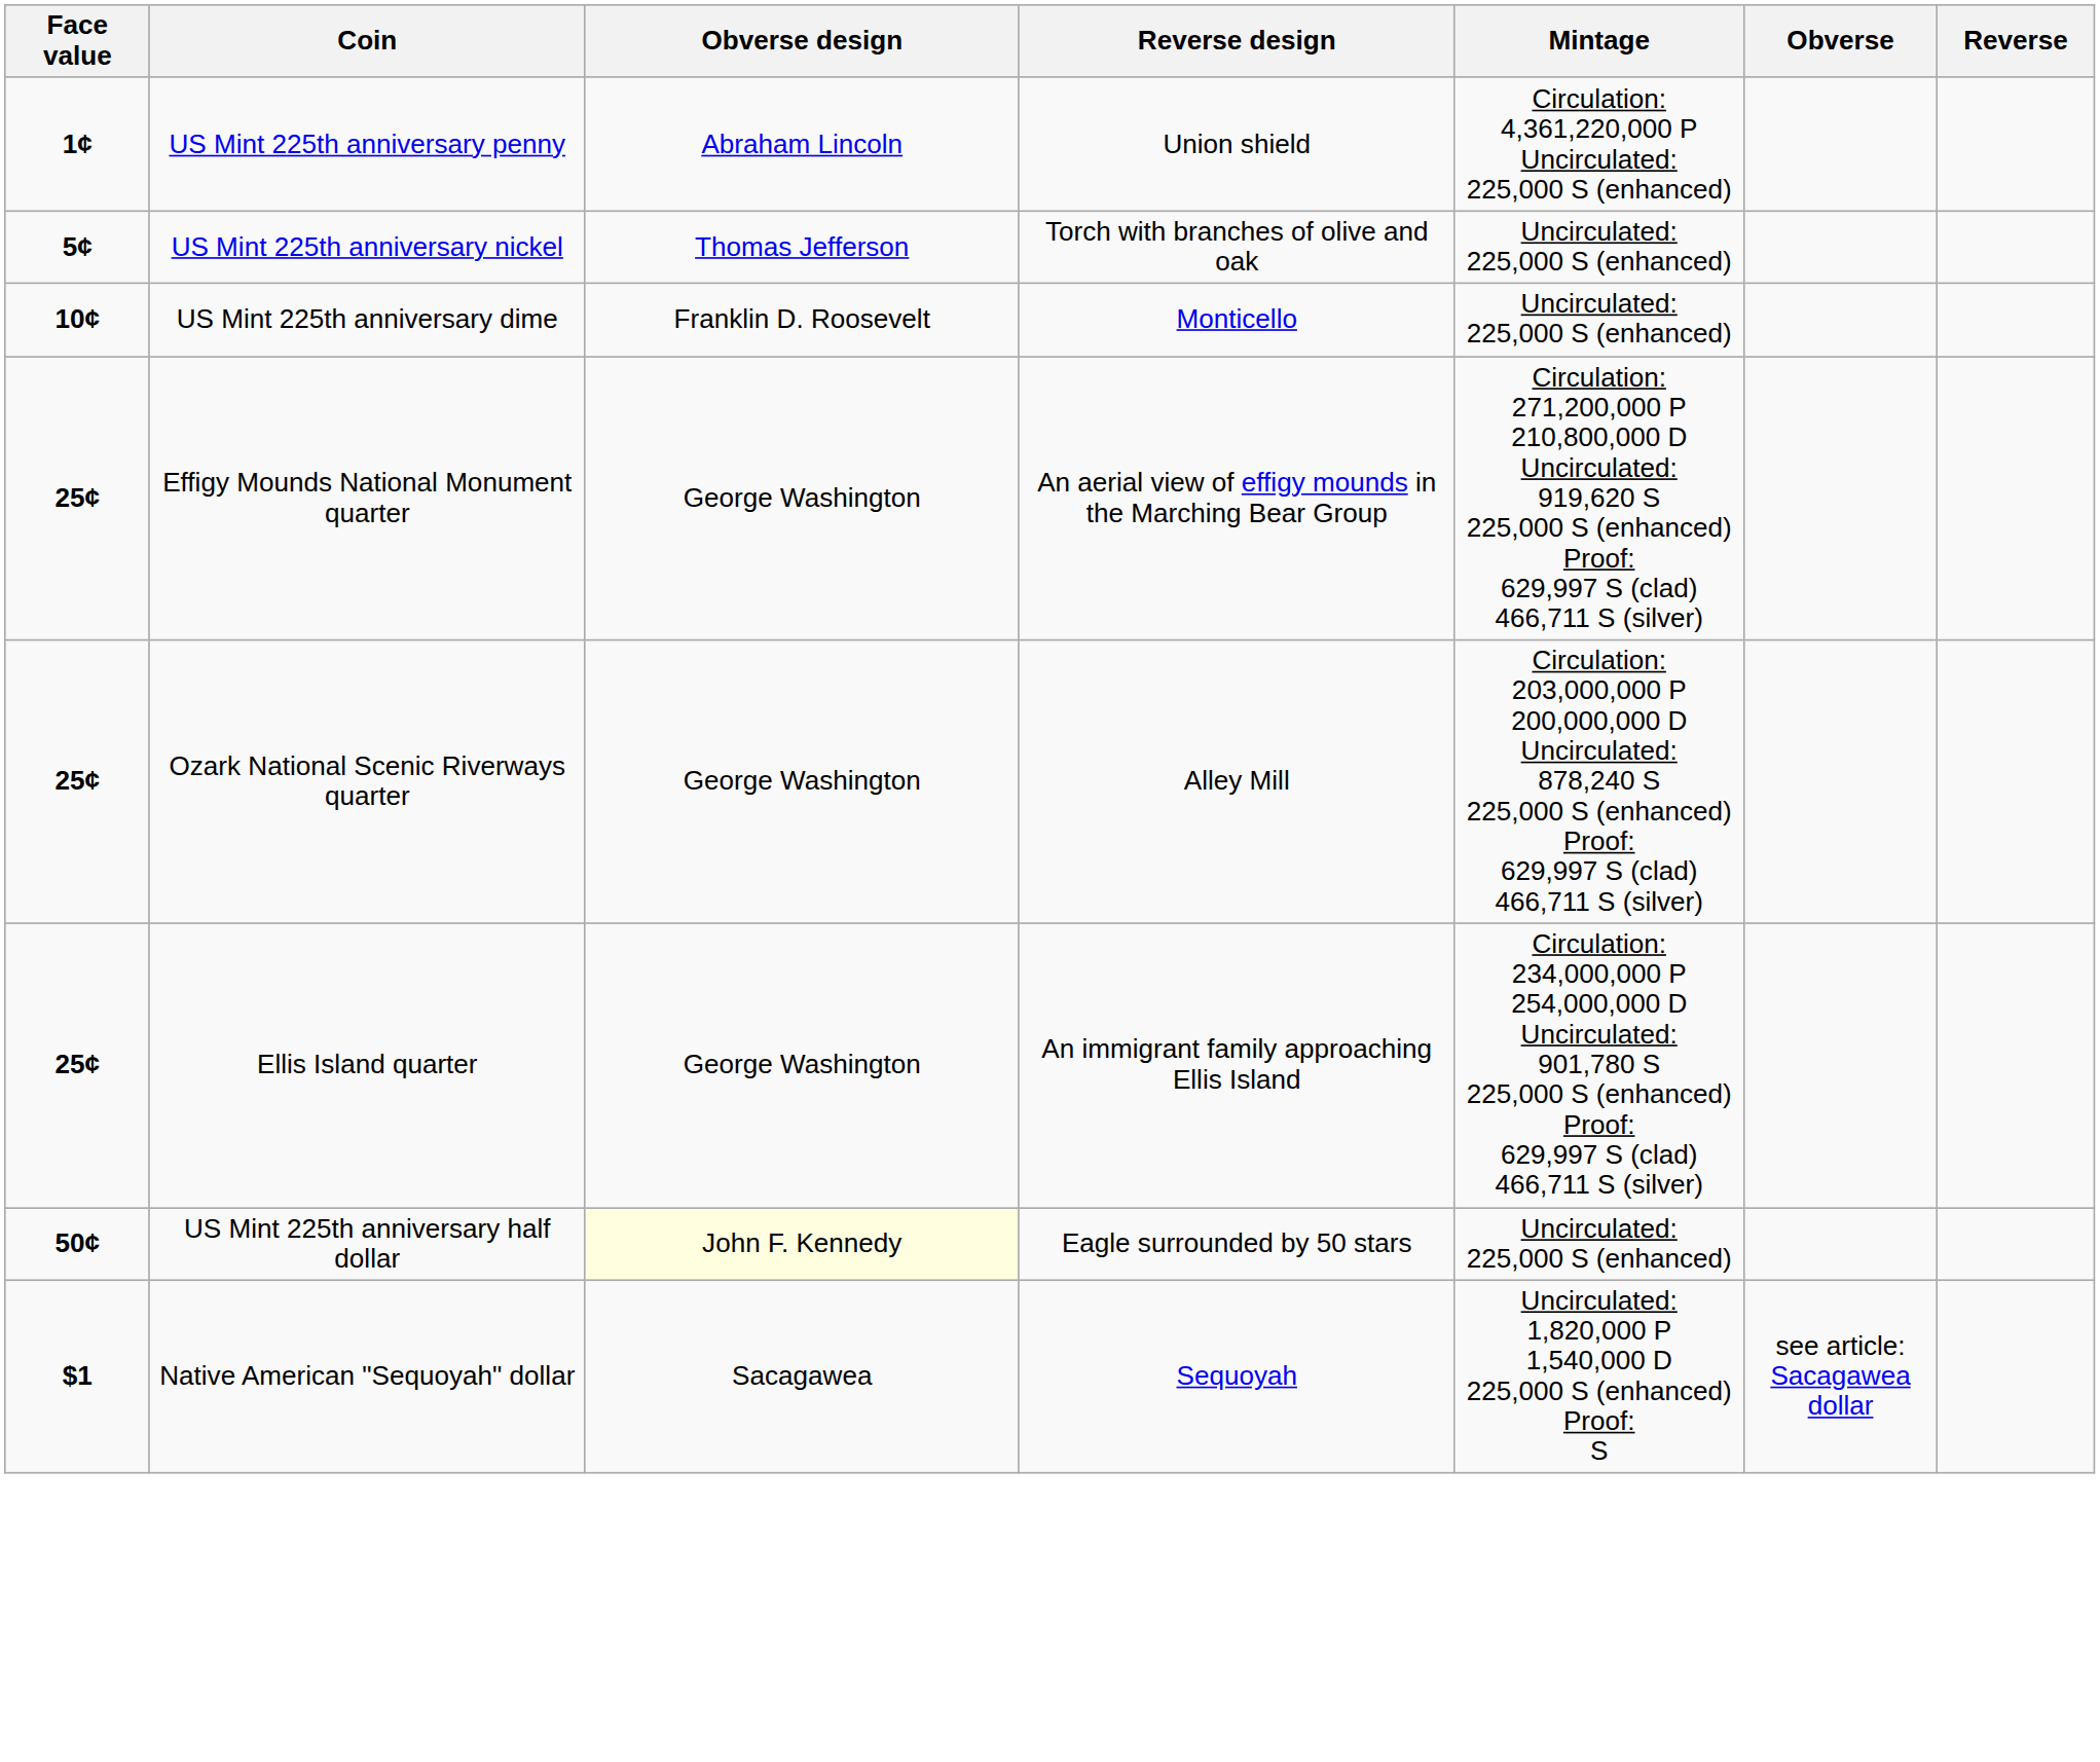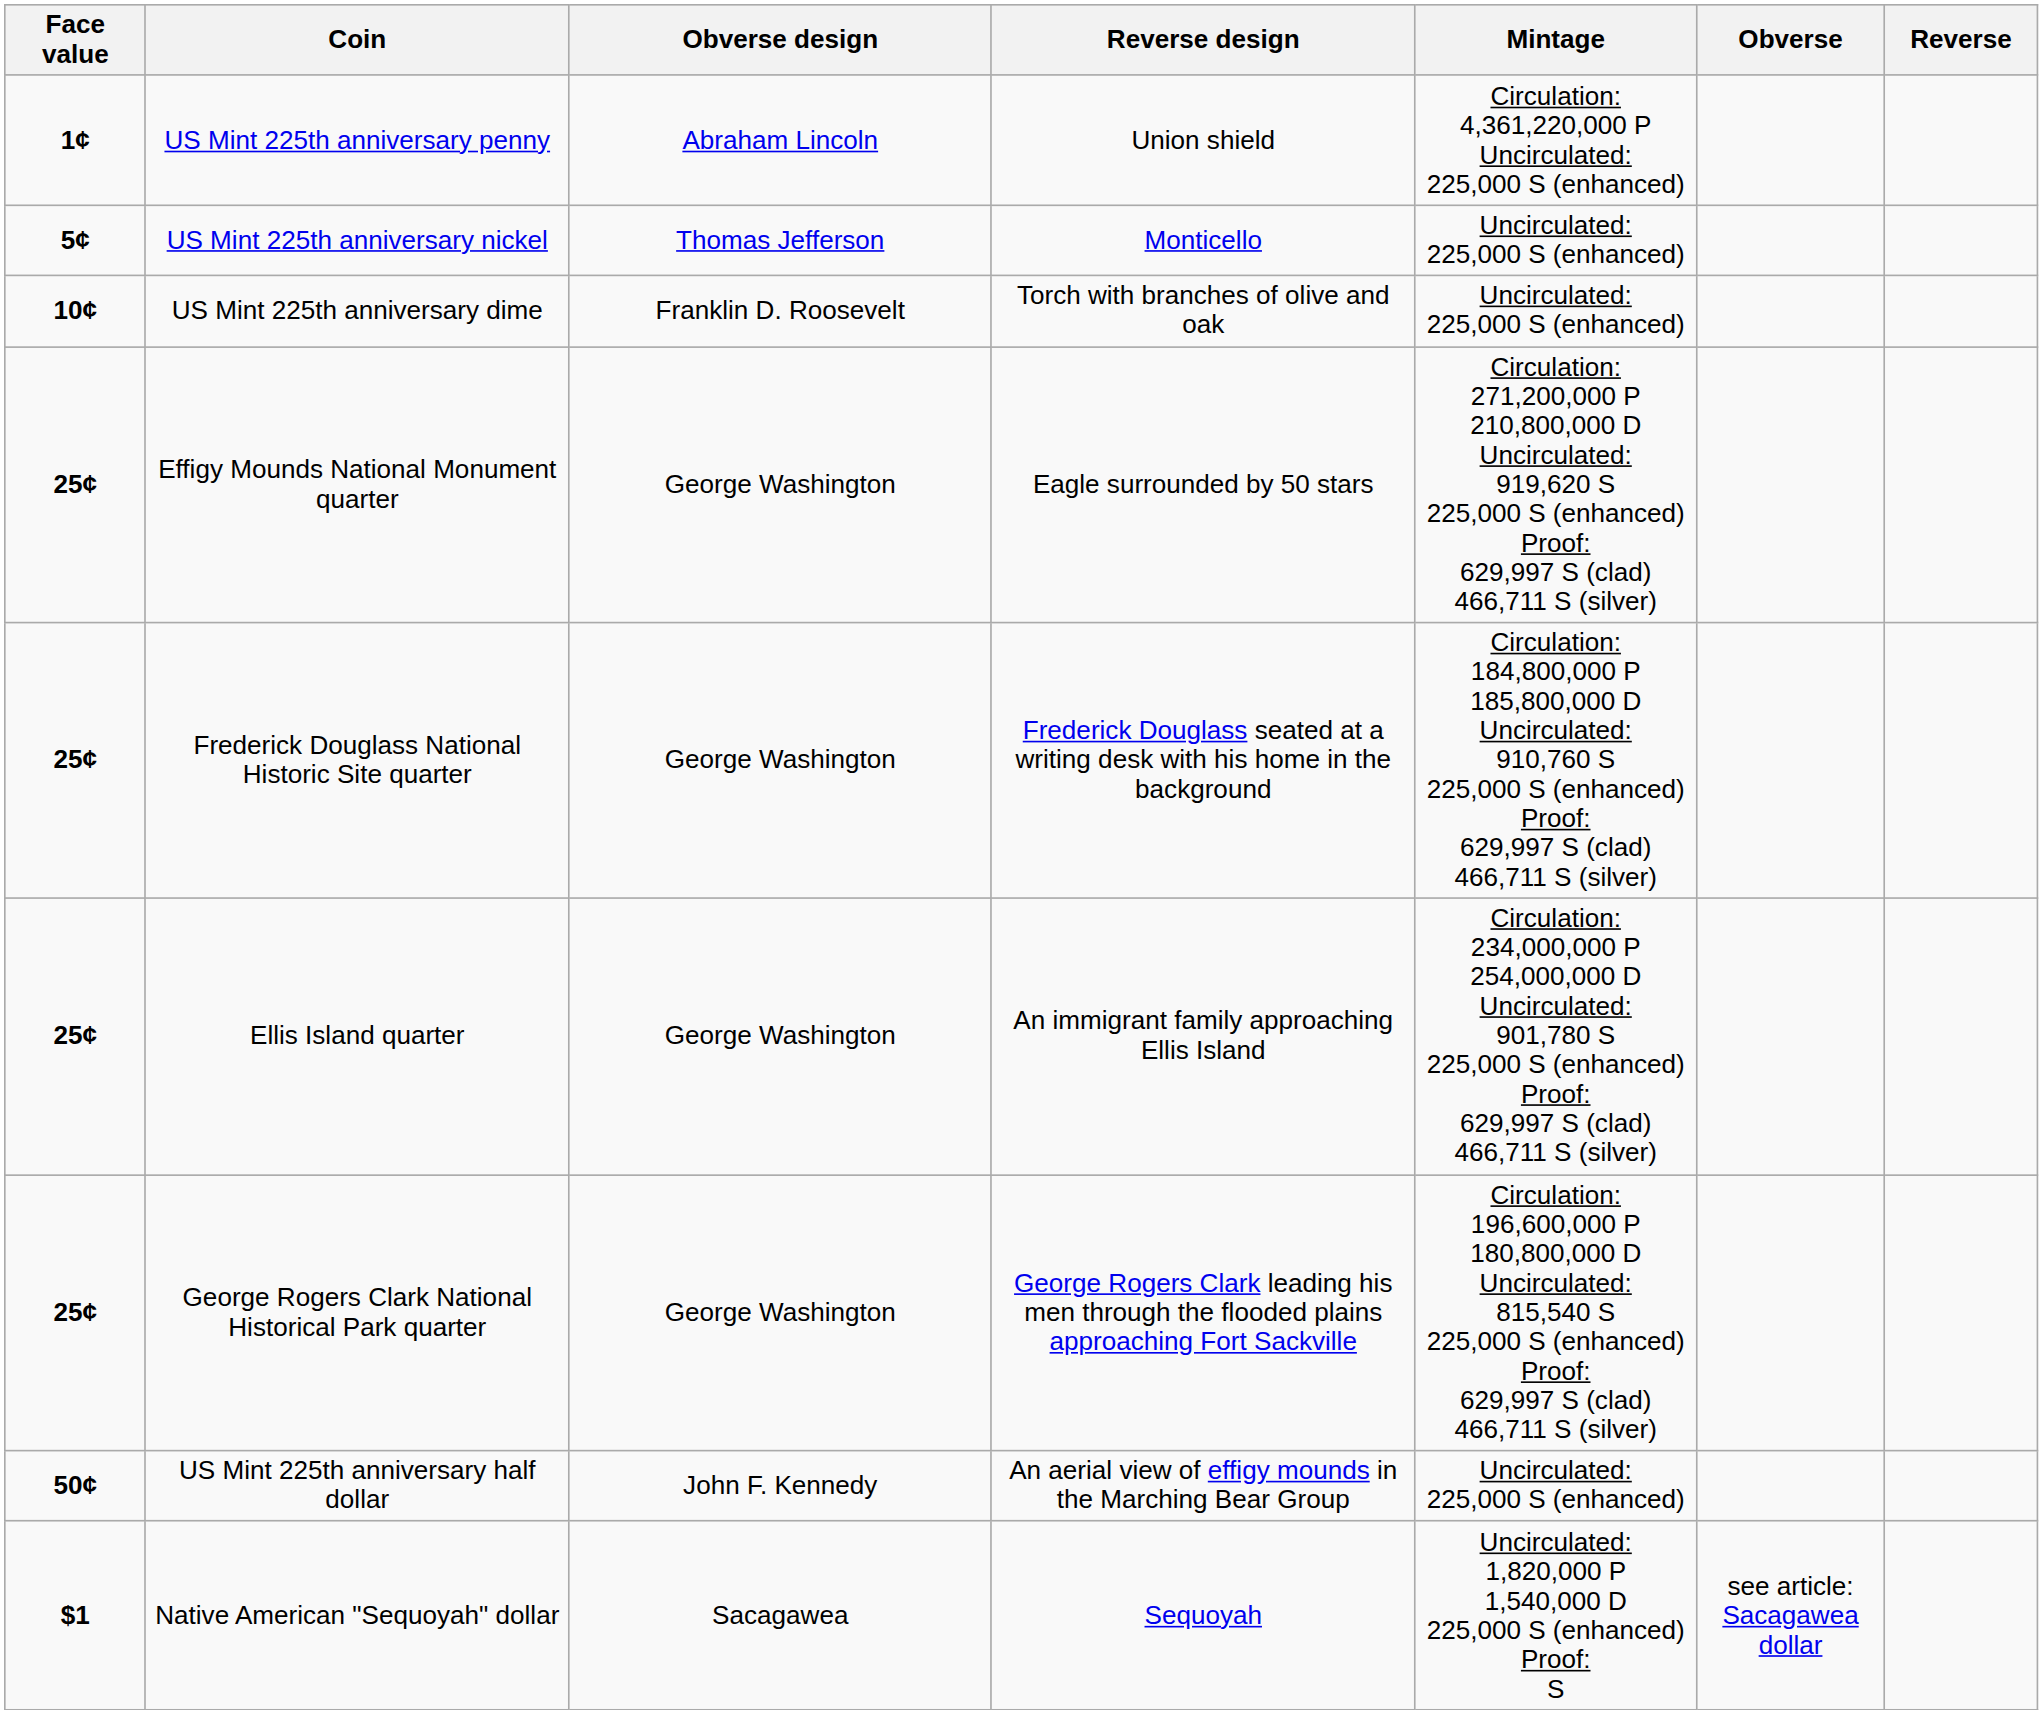US Mint 225th anniversary nickel | Reverse design: Torch with branches of olive and oak -> Monticello
US Mint 225th anniversary dime | Reverse design: Monticello -> Torch with branches of olive and oak
Effigy Mounds National Monument quarter | Reverse design: An aerial view of effigy mounds in the Marching Bear Group -> Eagle surrounded by 50 stars
+ row: 25¢ | Frederick Douglass National Historic Site quarter | George Washington | Frederick Douglass seated at a writing desk with his home in the background | Circulation: 184,800,000 P 185,800,000 D Uncirculated: 910,760 S 225,000 S (enhanced) Proof: 629,997 S (clad) 466,711 S (silver)
- row: 25¢ | Ozark National Scenic Riverways quarter | George Washington | Alley Mill | Circulation: 203,000,000 P 200,000,000 D Uncirculated: 878,240 S 225,000 S (enhanced) Proof: 629,997 S (clad) 466,711 S (silver)
+ row: 25¢ | George Rogers Clark National Historical Park quarter | George Washington | George Rogers Clark leading his men through the flooded plains approaching Fort Sackville | Circulation: 196,600,000 P 180,800,000 D Uncirculated: 815,540 S 225,000 S (enhanced) Proof: 629,997 S (clad) 466,711 S (silver)
US Mint 225th anniversary half dollar | Obverse design: lightyellow background -> no background
US Mint 225th anniversary half dollar | Reverse design: Eagle surrounded by 50 stars -> An aerial view of effigy mounds in the Marching Bear Group
